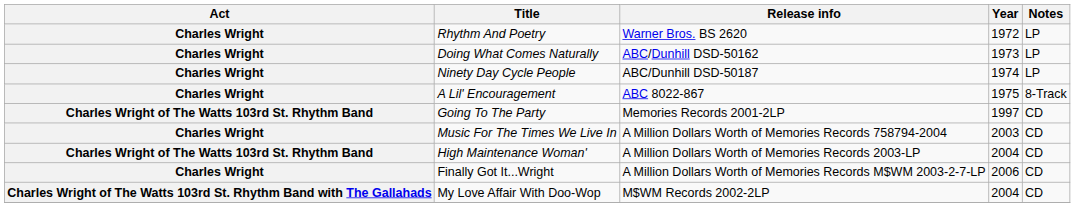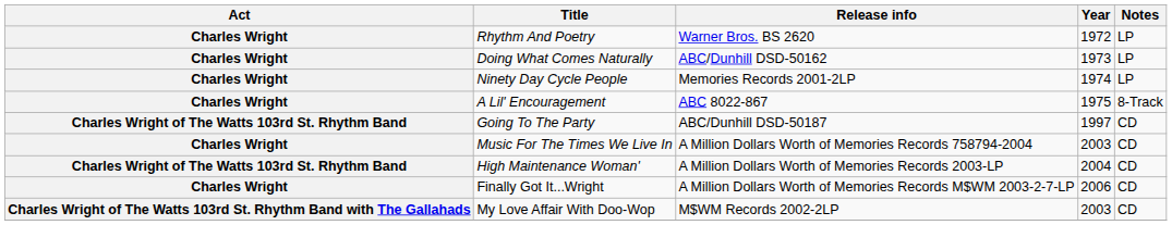Ninety Day Cycle People | Release info: ABC/Dunhill DSD-50187 -> Memories Records 2001-2LP
Going To The Party | Release info: Memories Records 2001-2LP -> ABC/Dunhill DSD-50187
My Love Affair With Doo-Wop | Year: 2004 -> 2003
